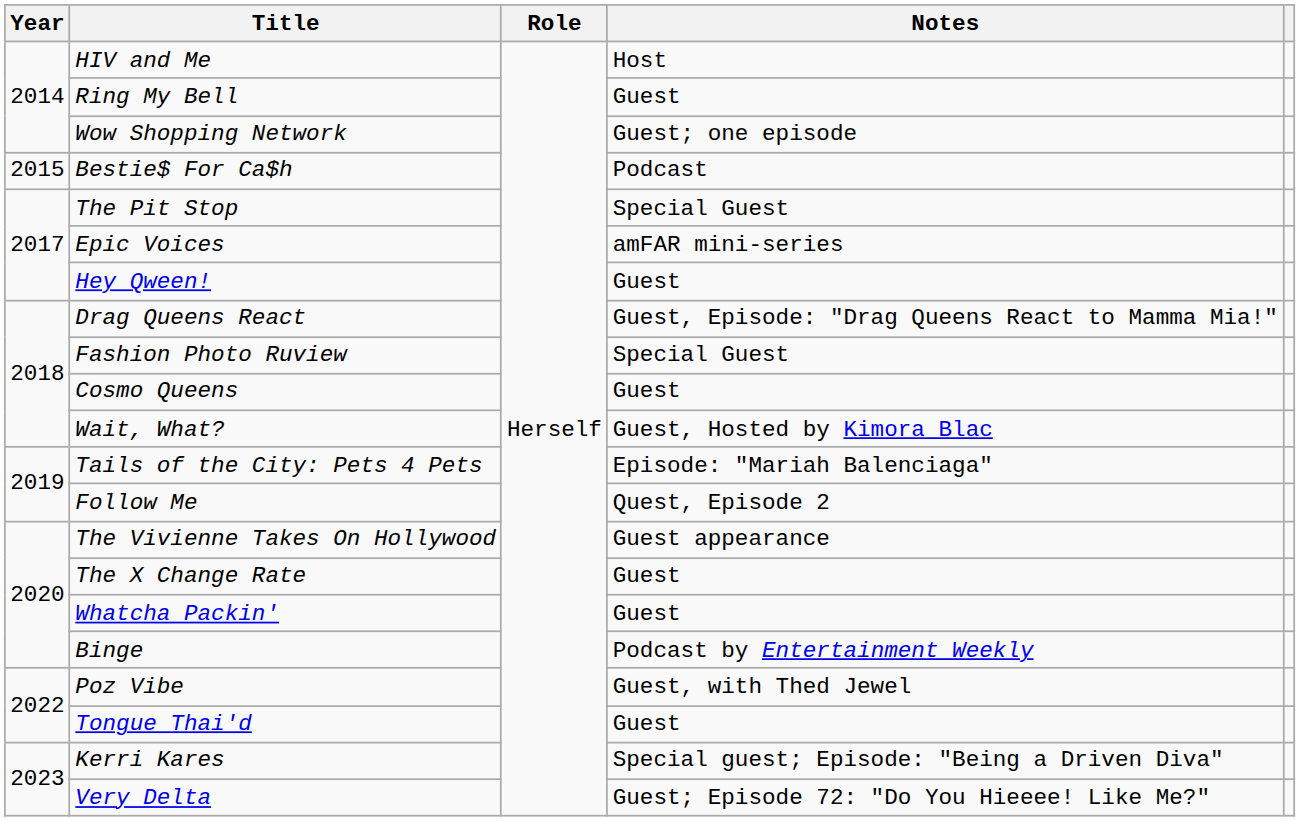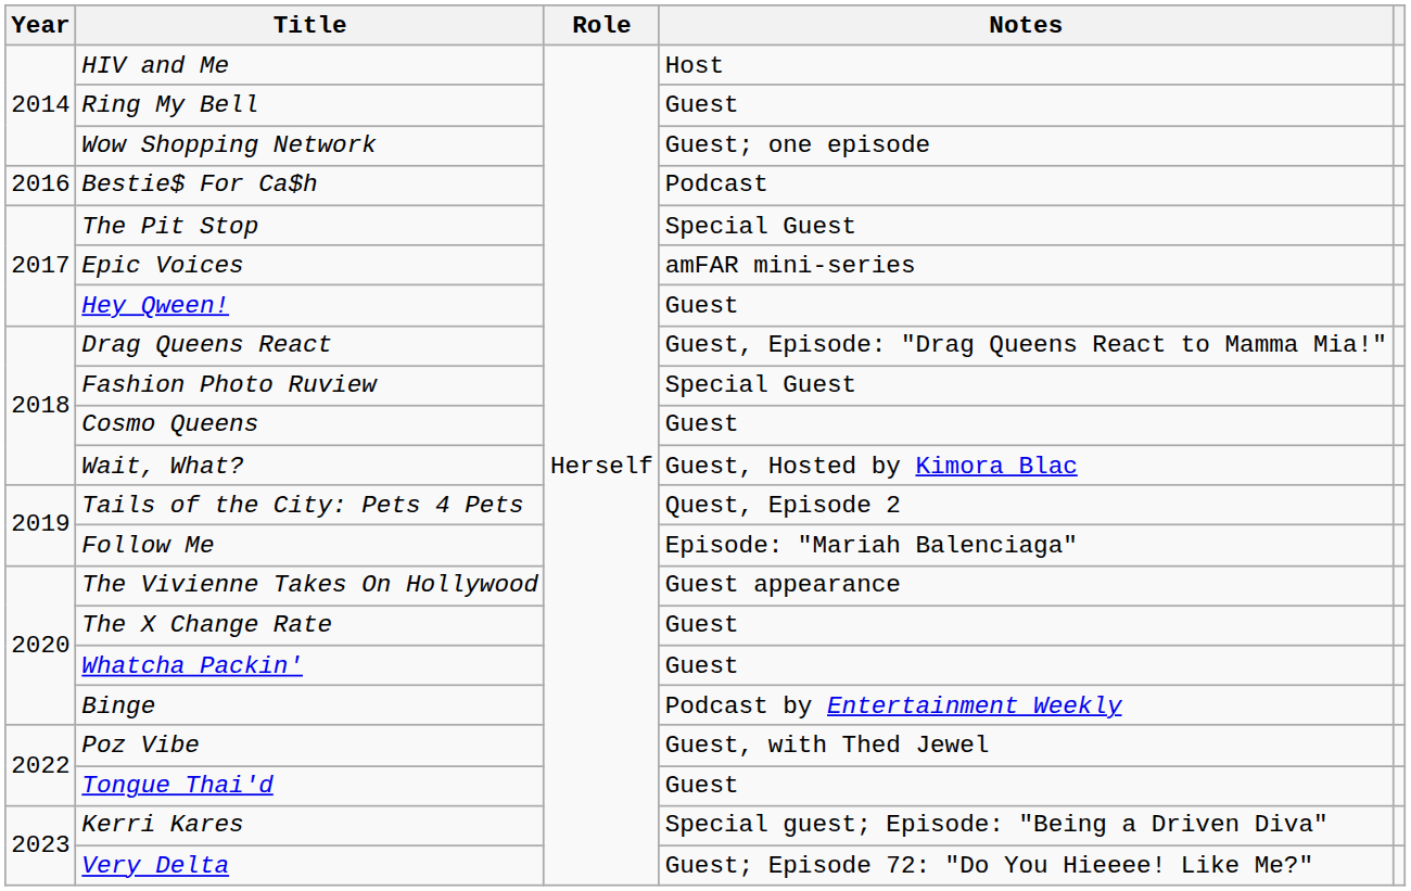Bestie$ For Ca$h | Year: 2015 -> 2016
Tails of the City: Pets 4 Pets | Notes: Episode: "Mariah Balenciaga" -> Quest, Episode 2
Follow Me | Notes: Quest, Episode 2 -> Episode: "Mariah Balenciaga"
